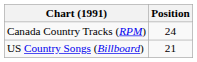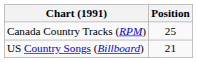Canada Country Tracks (RPM) | Position: 24 -> 25
